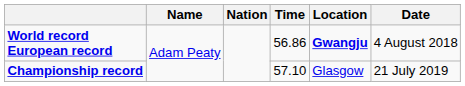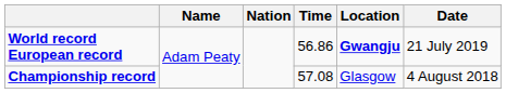World record European record | Date: 4 August 2018 -> 21 July 2019
Championship record | Time: 57.10 -> 57.08
Championship record | Date: 21 July 2019 -> 4 August 2018
